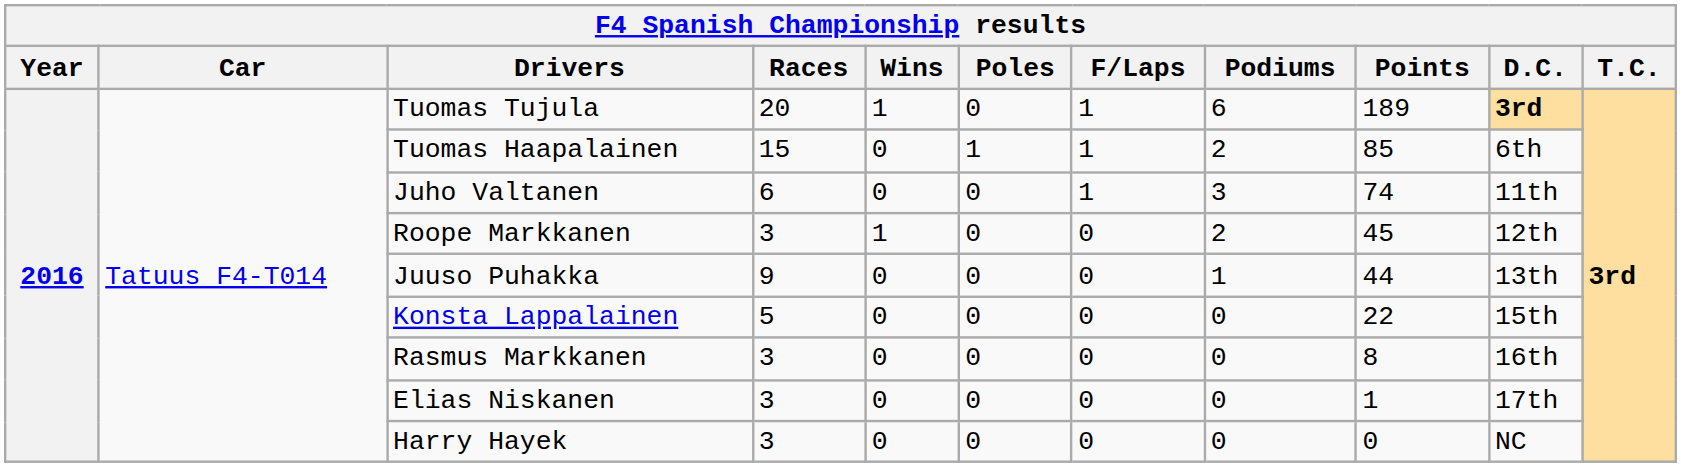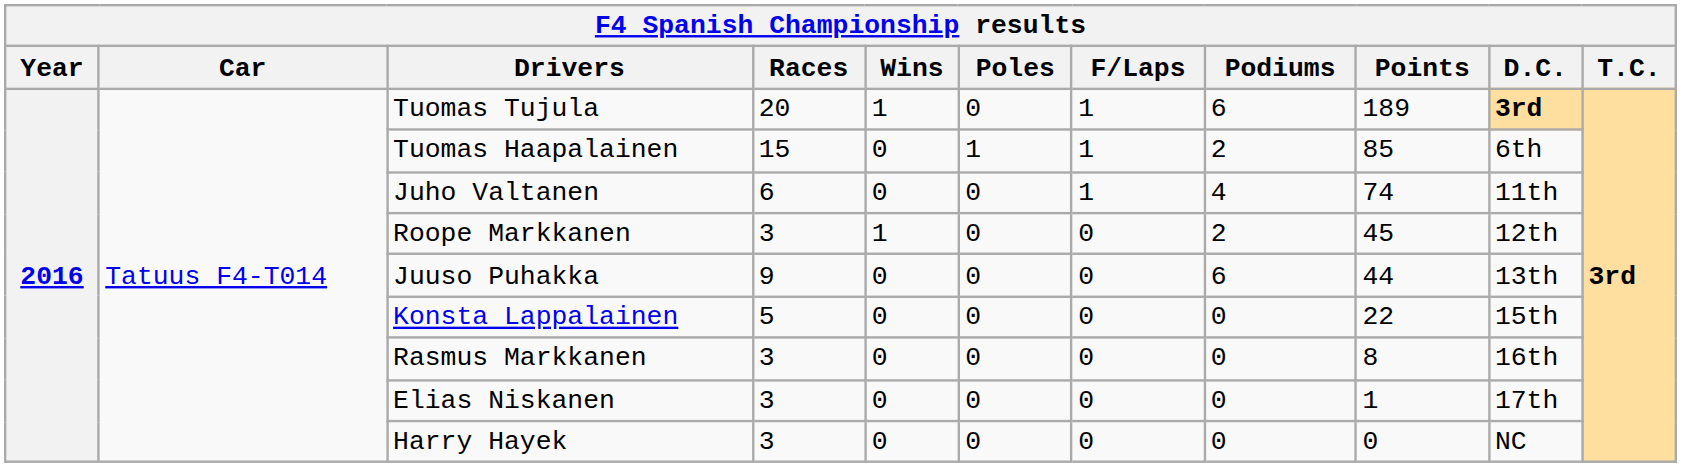Juho Valtanen | Podiums: 3 -> 4
Juuso Puhakka | Podiums: 1 -> 6
